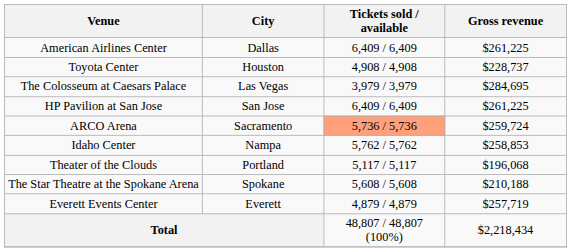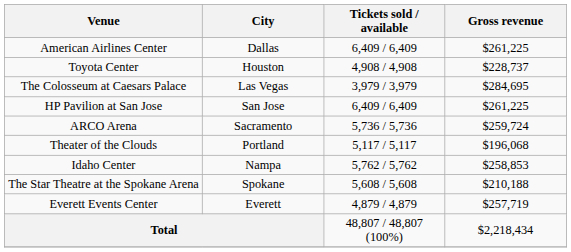ARCO Arena | Tickets sold / available: lightsalmon background -> no background
rows swapped: Idaho Center <-> Theater of the Clouds
